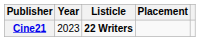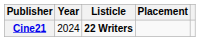Cine21 | Year: 2023 -> 2024
